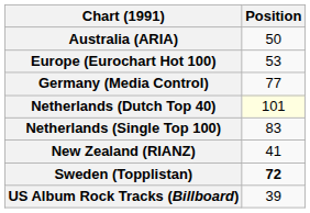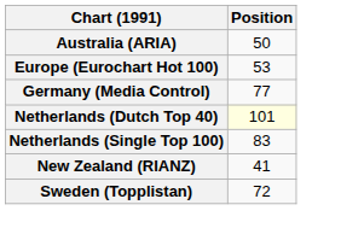Sweden (Topplistan) | Position: bold -> normal
- row: US Album Rock Tracks (Billboard) | 39
